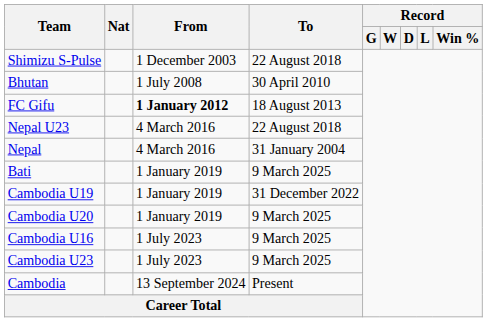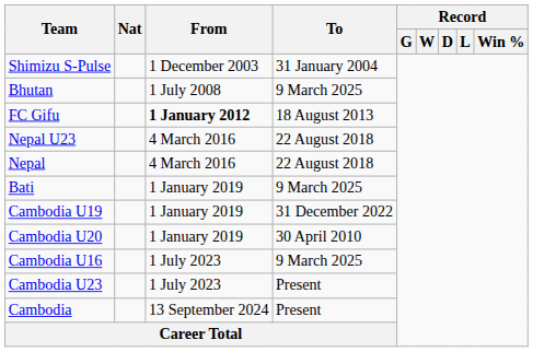Shimizu S-Pulse | To: 22 August 2018 -> 31 January 2004
Bhutan | To: 30 April 2010 -> 9 March 2025
Nepal | To: 31 January 2004 -> 22 August 2018
Cambodia U20 | To: 9 March 2025 -> 30 April 2010
Cambodia U23 | To: 9 March 2025 -> Present
